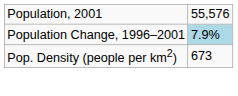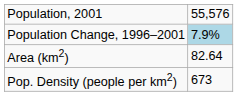+ row: Area (km2) | 82.64
